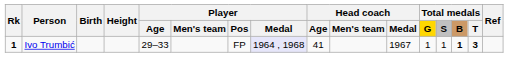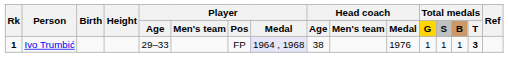Ivo Trumbić | Head coach / Age: 41 -> 38
Ivo Trumbić | Head coach / Medal: 1967 -> 1976
Ivo Trumbić | Total medals / B: bold -> normal
